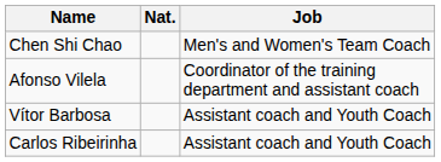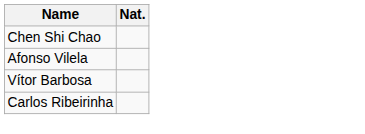- column: Job | Men's and Women's Team Coach | Coordinator of the training department and assistant coach | Assistant coach and Youth Coach | Assistant coach and Youth Coach
